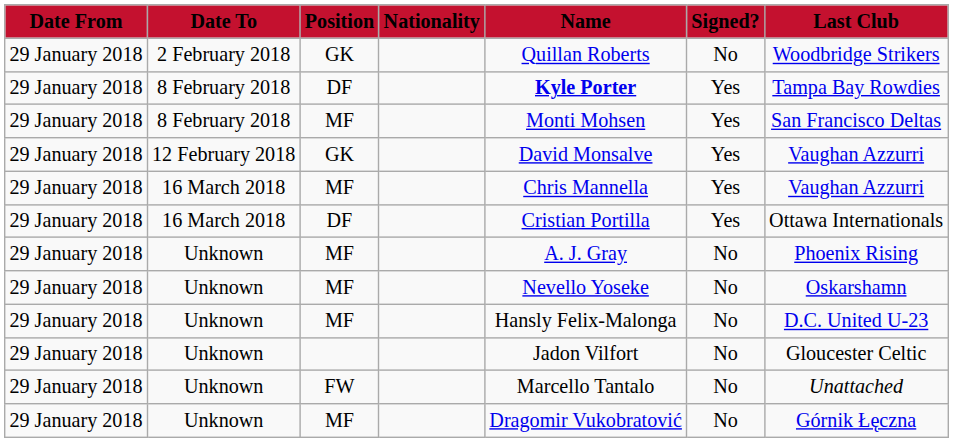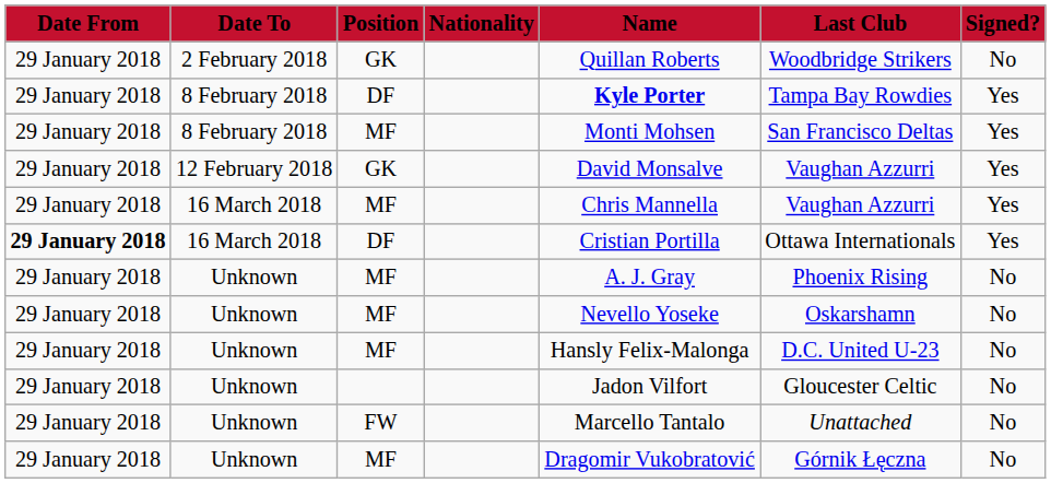columns swapped: Last Club <-> Signed?
16 March 2018 / DF | Date From: normal -> bold
